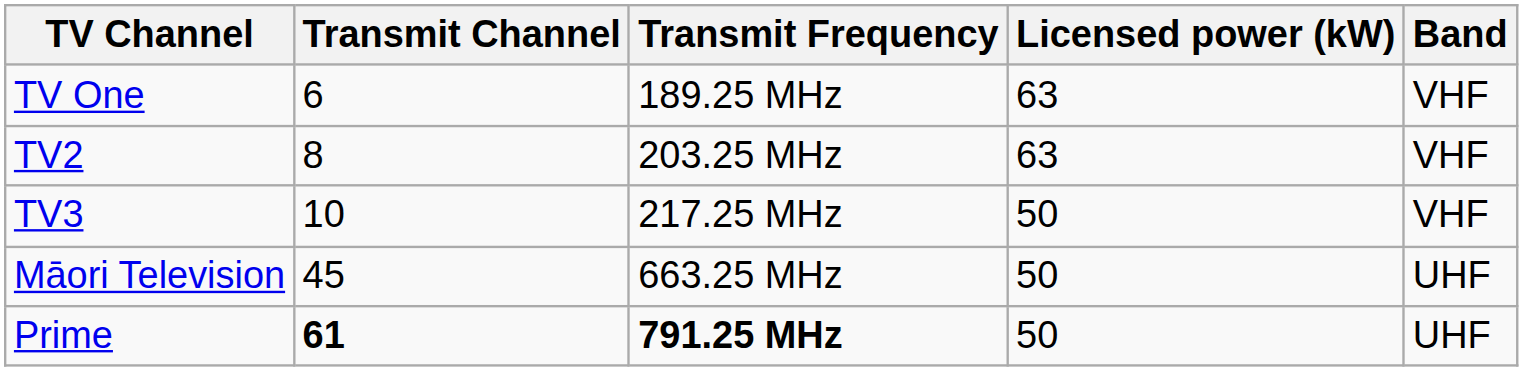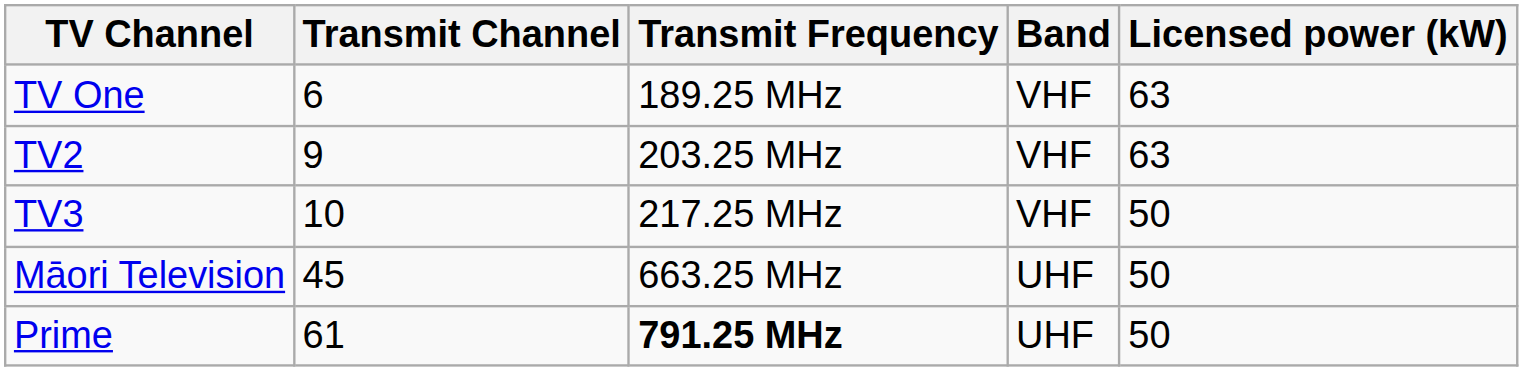columns swapped: Band <-> Licensed power (kW)
TV2 | Transmit Channel: 8 -> 9
Prime | Transmit Channel: bold -> normal
